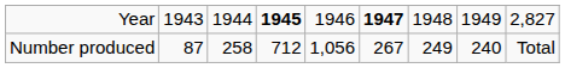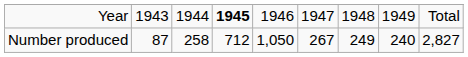Year | column 6: bold -> normal
Year | column 9: 2,827 -> Total
Number produced | column 5: 1,056 -> 1,050
Number produced | column 9: Total -> 2,827
